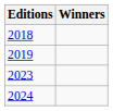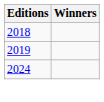- row: 2023
